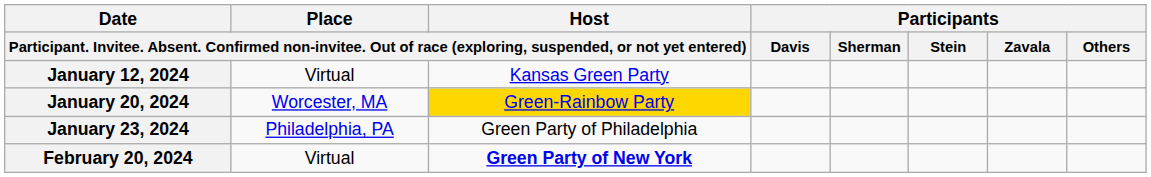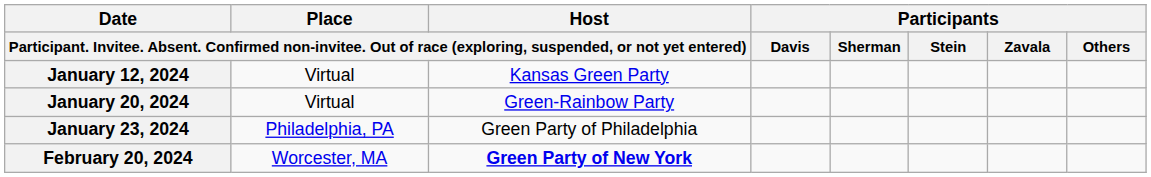January 20, 2024 | column 2: Worcester, MA -> Virtual
January 20, 2024 | column 3: gold background -> no background
February 20, 2024 | column 2: Virtual -> Worcester, MA
